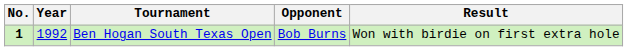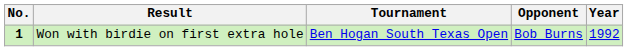columns swapped: Year <-> Result
